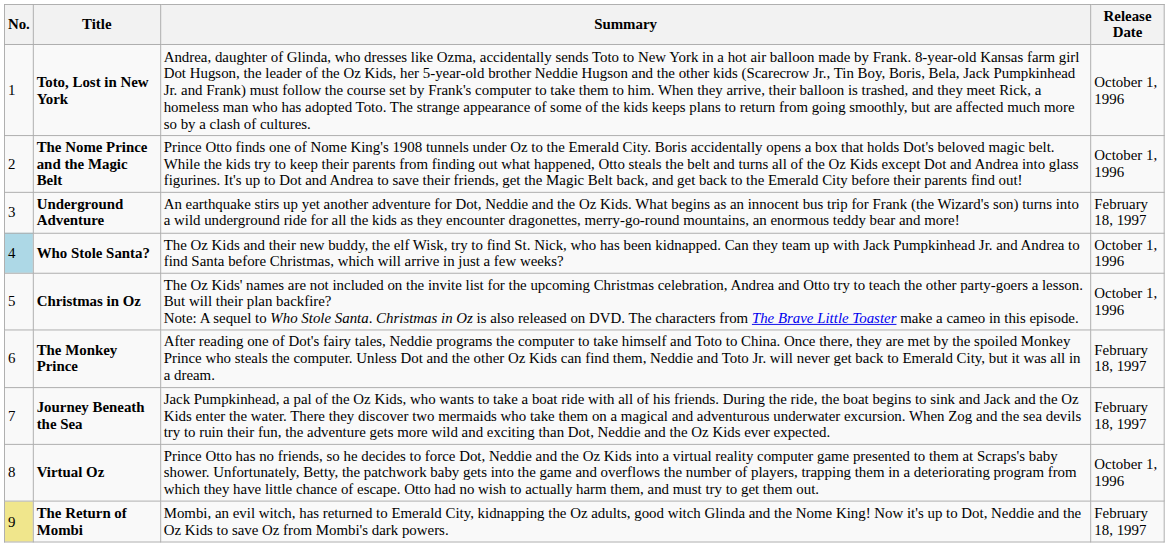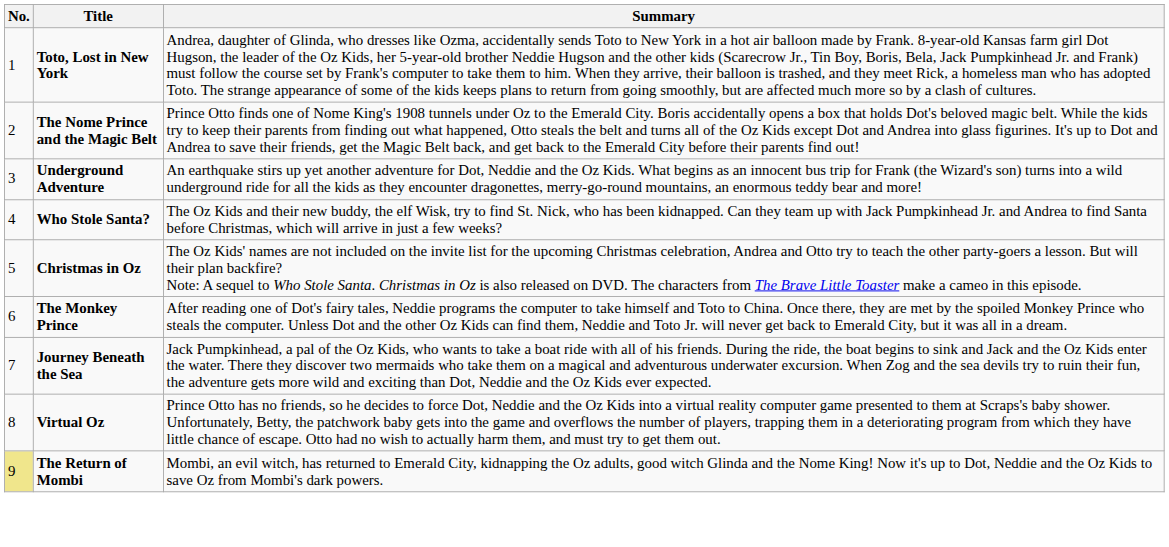- column: Release Date | October 1, 1996 | October 1, 1996 | February 18, 1997 | October 1, 1996 | October 1, 1996 | February 18, 1997 | February 18, 1997 | October 1, 1996 | February 18, 1997
Who Stole Santa? | No.: lightblue background -> no background
